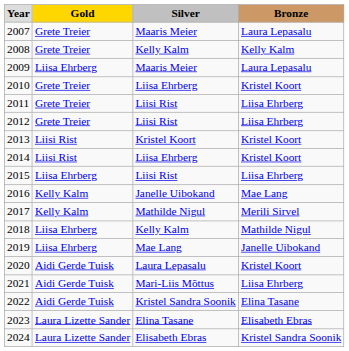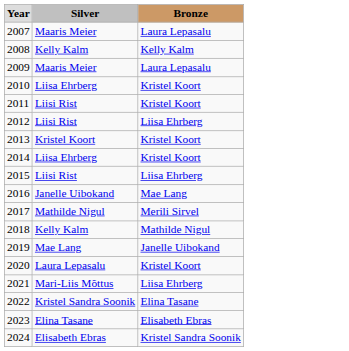- column: Gold | Grete Treier | Grete Treier | Liisa Ehrberg | Grete Treier | Grete Treier | Grete Treier | Liisi Rist | Liisi Rist | Liisa Ehrberg | Kelly Kalm | Kelly Kalm | Liisa Ehrberg | Liisa Ehrberg | Aidi Gerde Tuisk | Aidi Gerde Tuisk | Aidi Gerde Tuisk | Laura Lizette Sander | Laura Lizette Sander
2011 | Bronze: Liisa Ehrberg -> Kristel Koort
